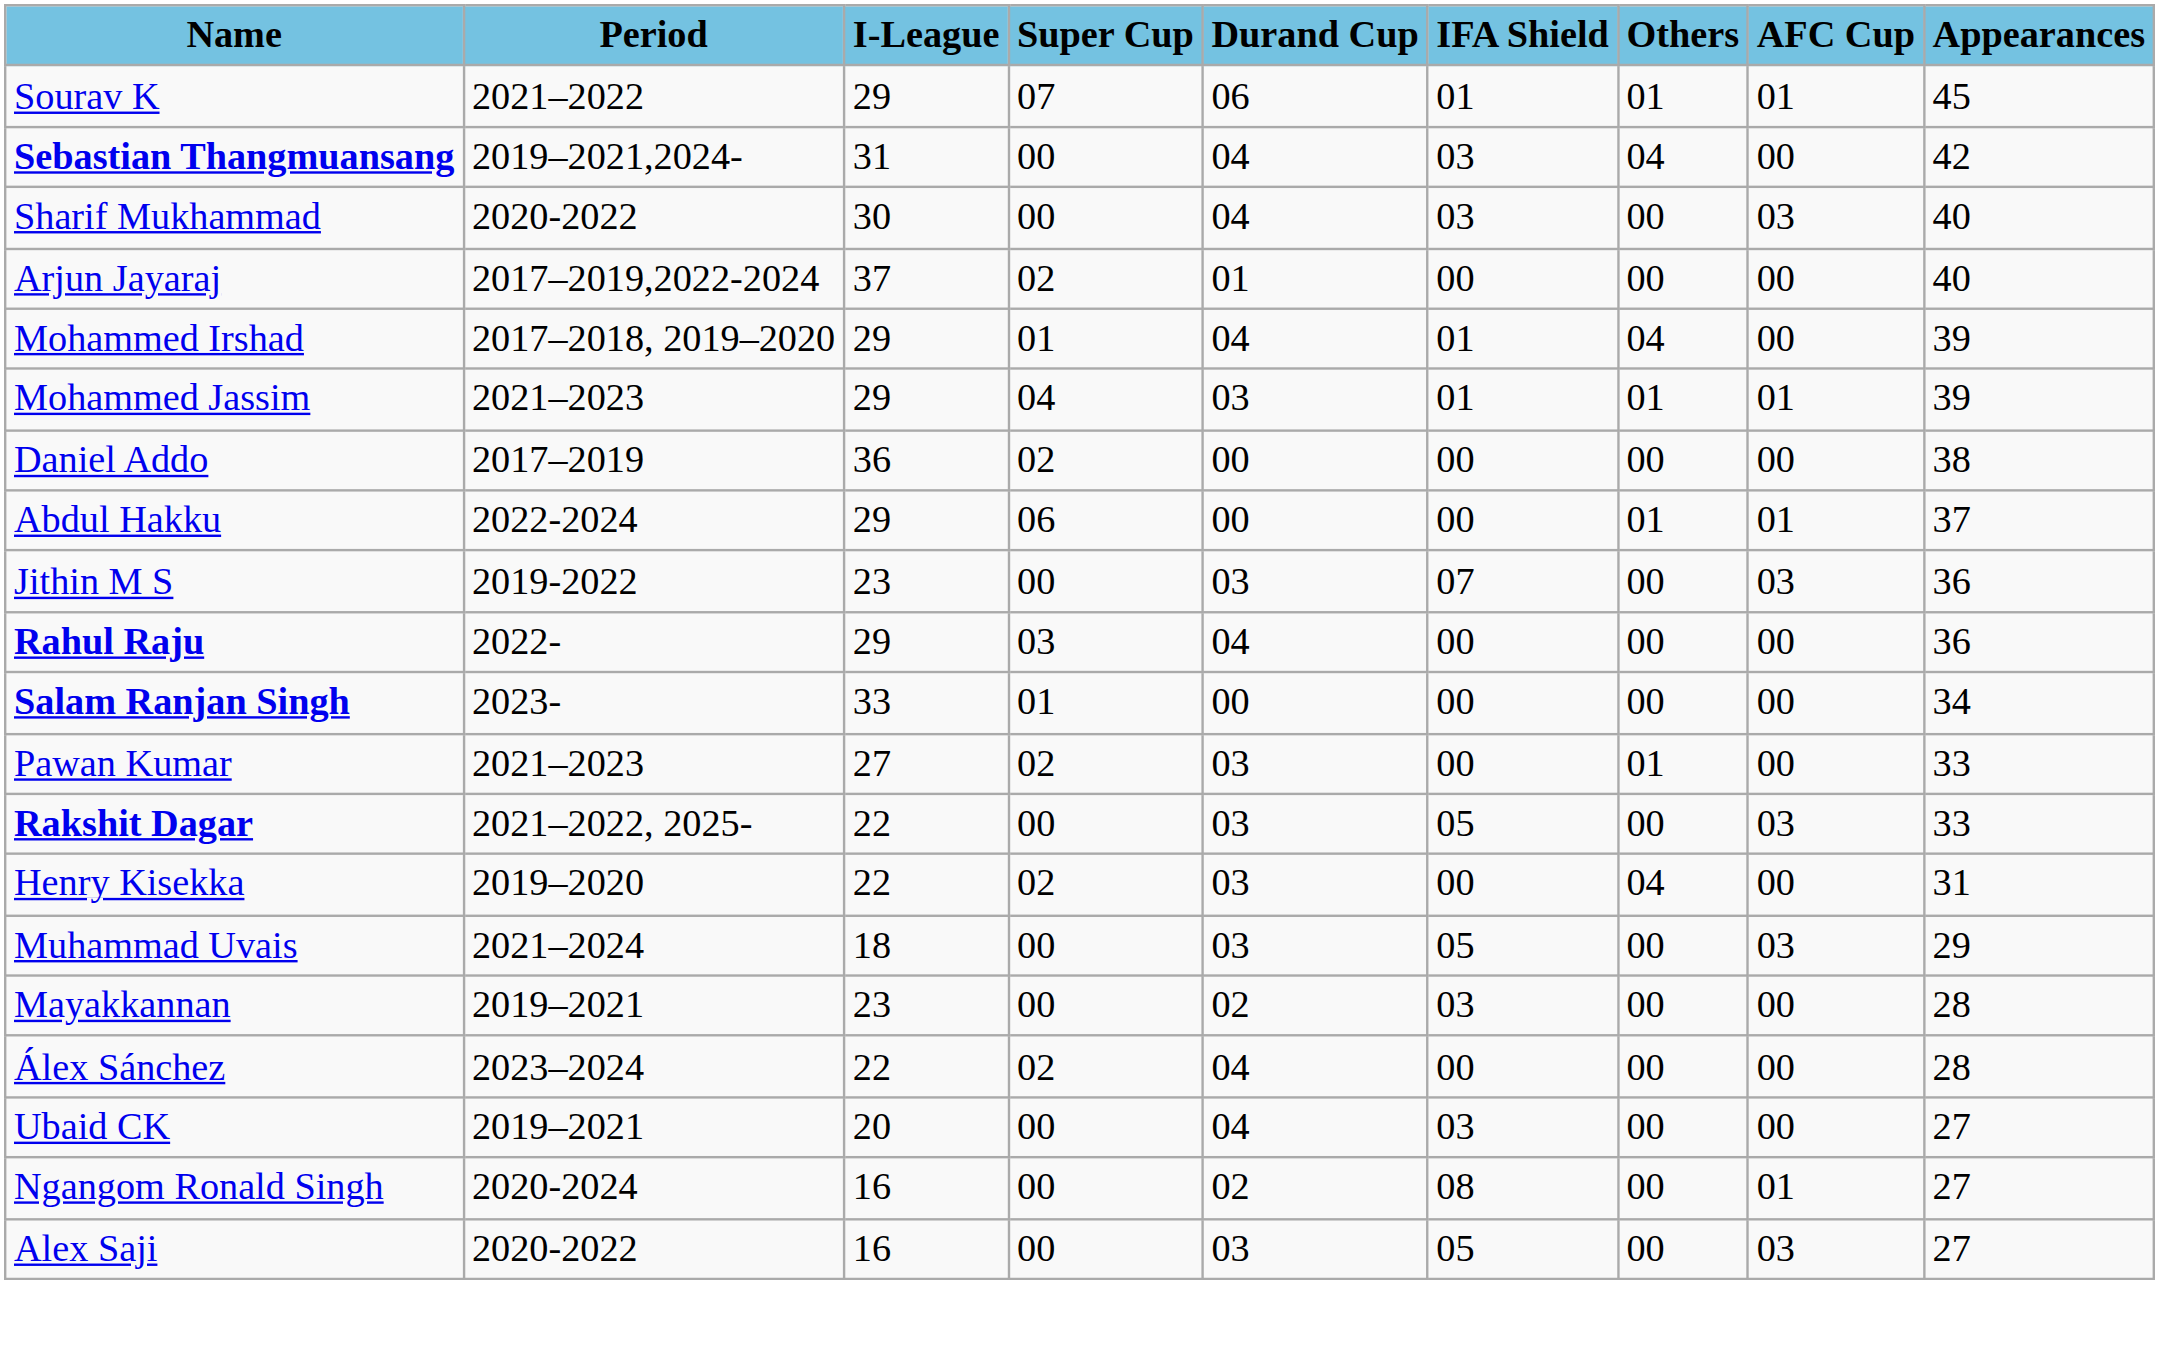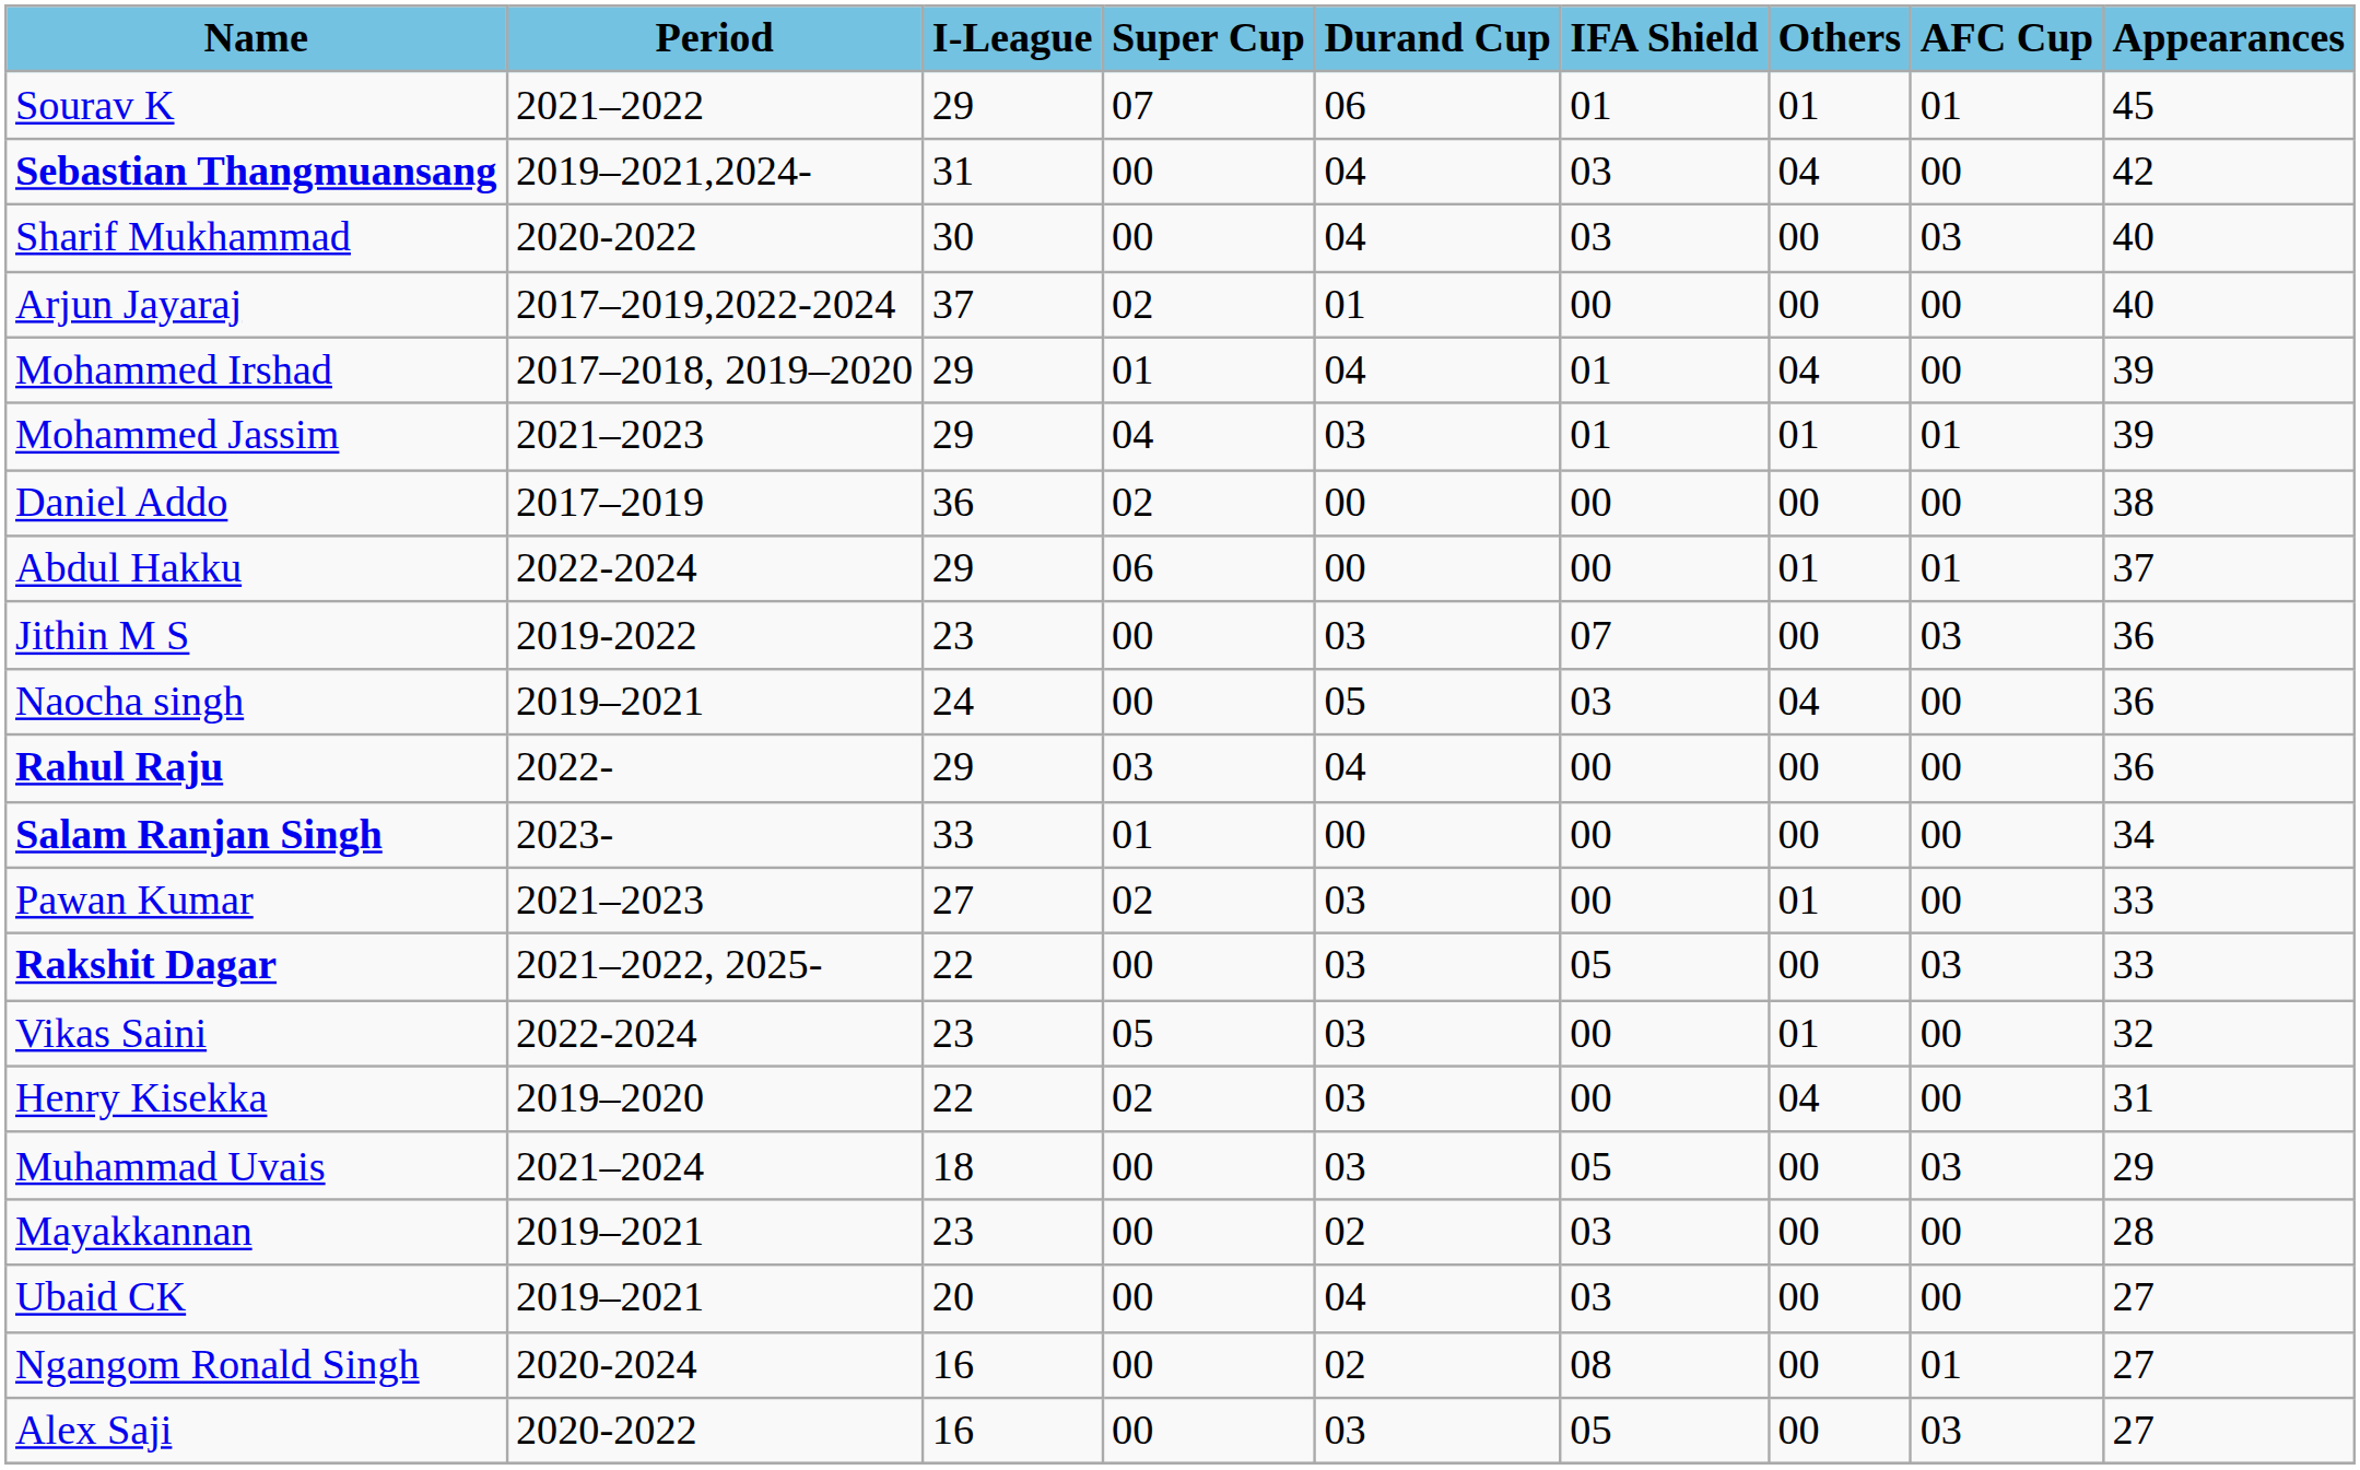+ row: Naocha singh | 2019–2021 | 24 | 00 | 05 | 03 | 04 | 00 | 36
+ row: Vikas Saini | 2022-2024 | 23 | 05 | 03 | 00 | 01 | 00 | 32
- row: Álex Sánchez | 2023–2024 | 22 | 02 | 04 | 00 | 00 | 00 | 28
